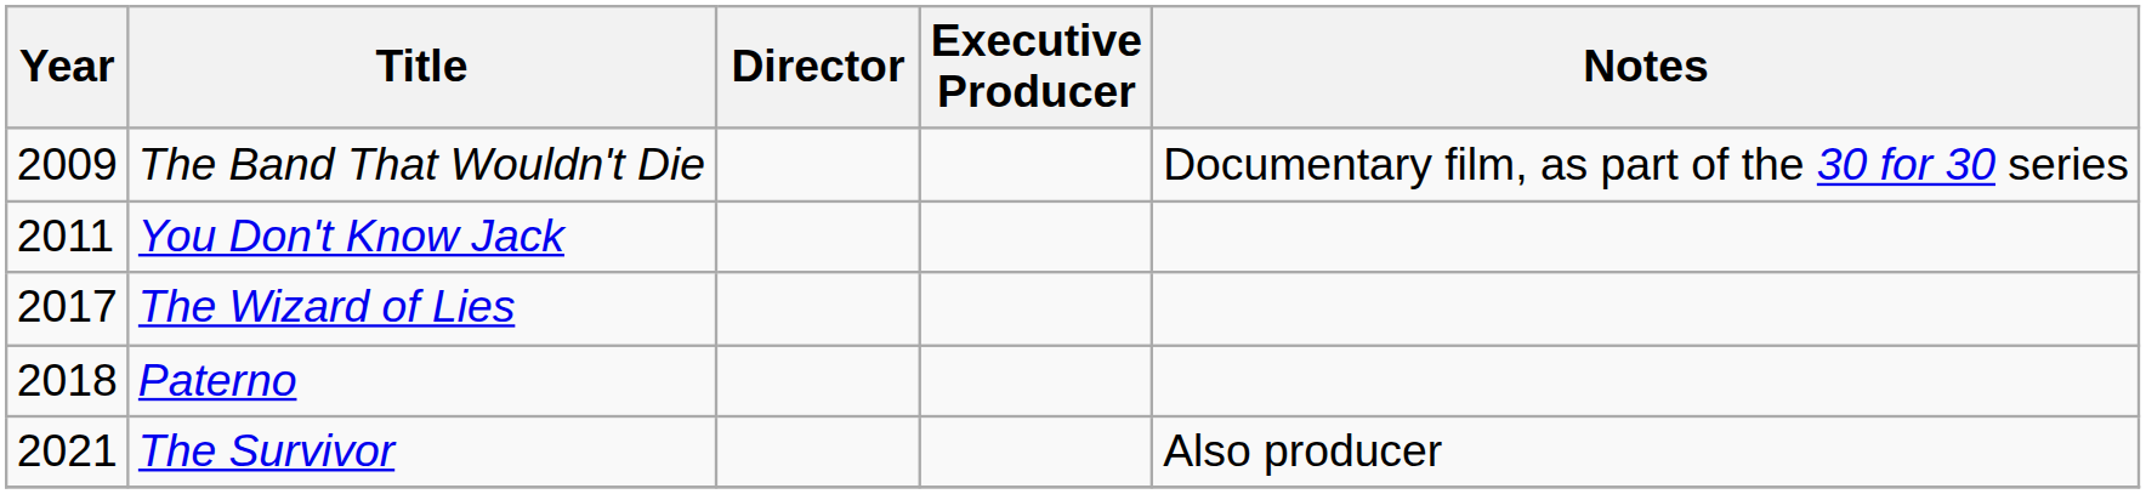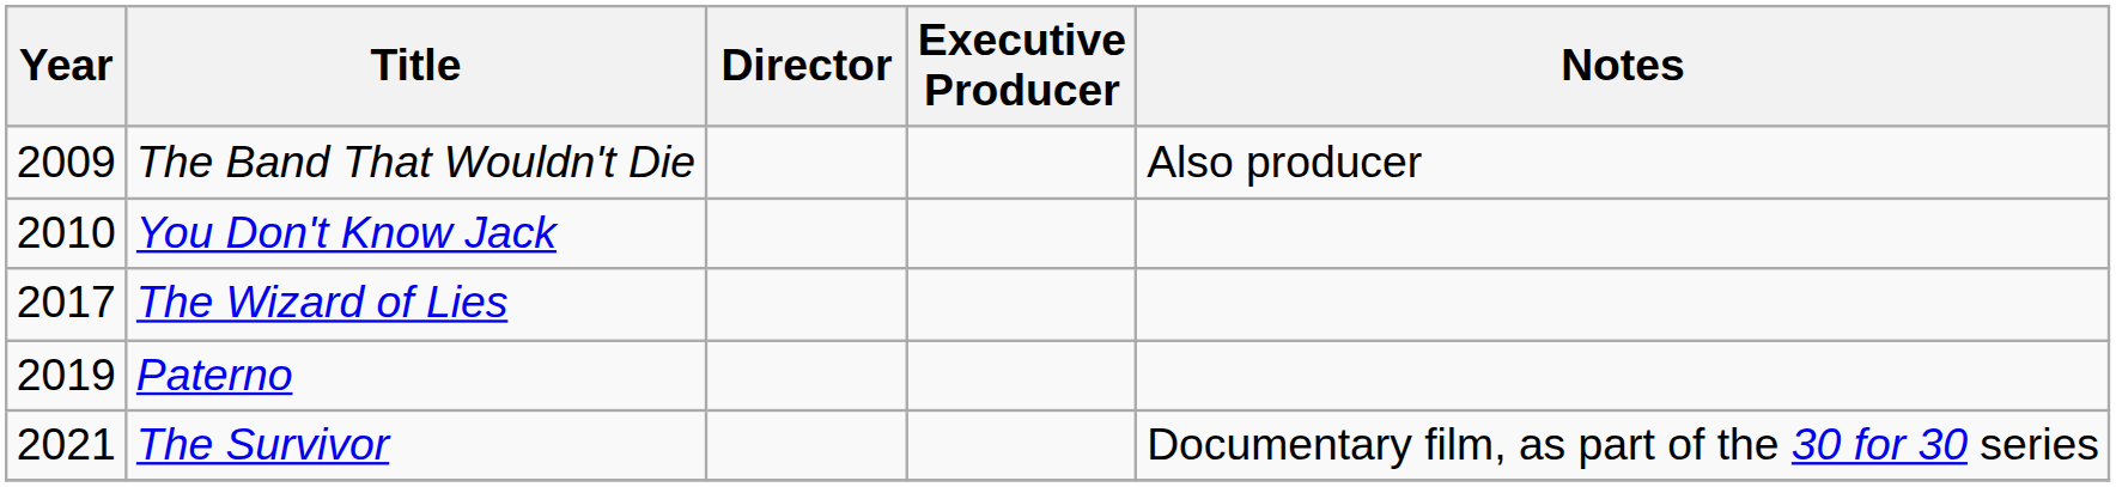The Band That Wouldn't Die | Notes: Documentary film, as part of the 30 for 30 series -> Also producer
You Don't Know Jack | Year: 2011 -> 2010
Paterno | Year: 2018 -> 2019
The Survivor | Notes: Also producer -> Documentary film, as part of the 30 for 30 series
